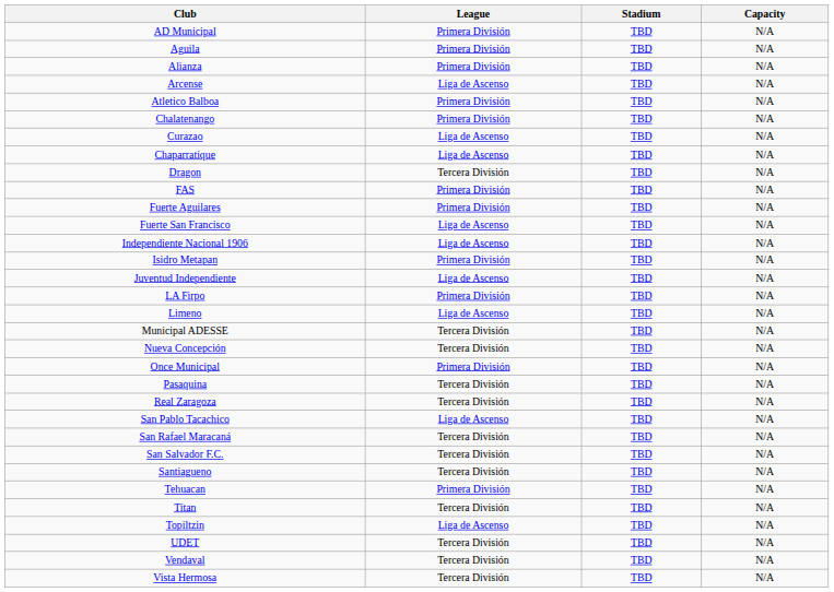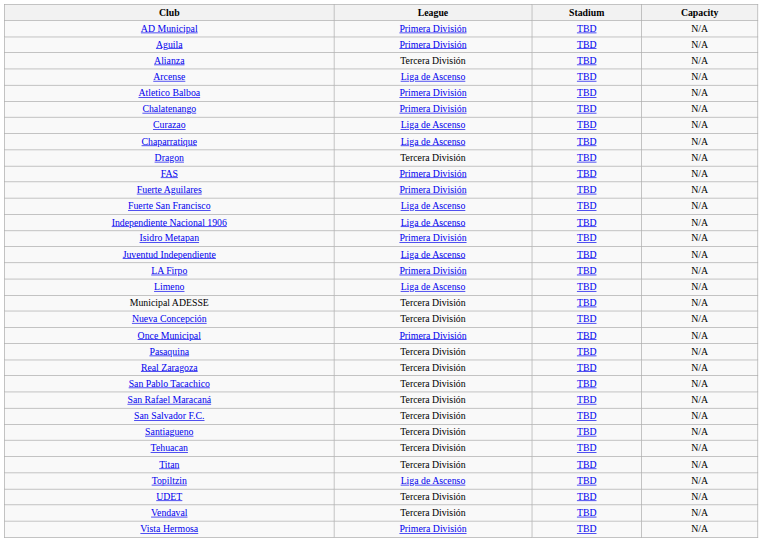Alianza | League: Primera División -> Tercera División
San Pablo Tacachico | League: Liga de Ascenso -> Tercera División
Tehuacan | League: Primera División -> Tercera División
Vista Hermosa | League: Tercera División -> Primera División
